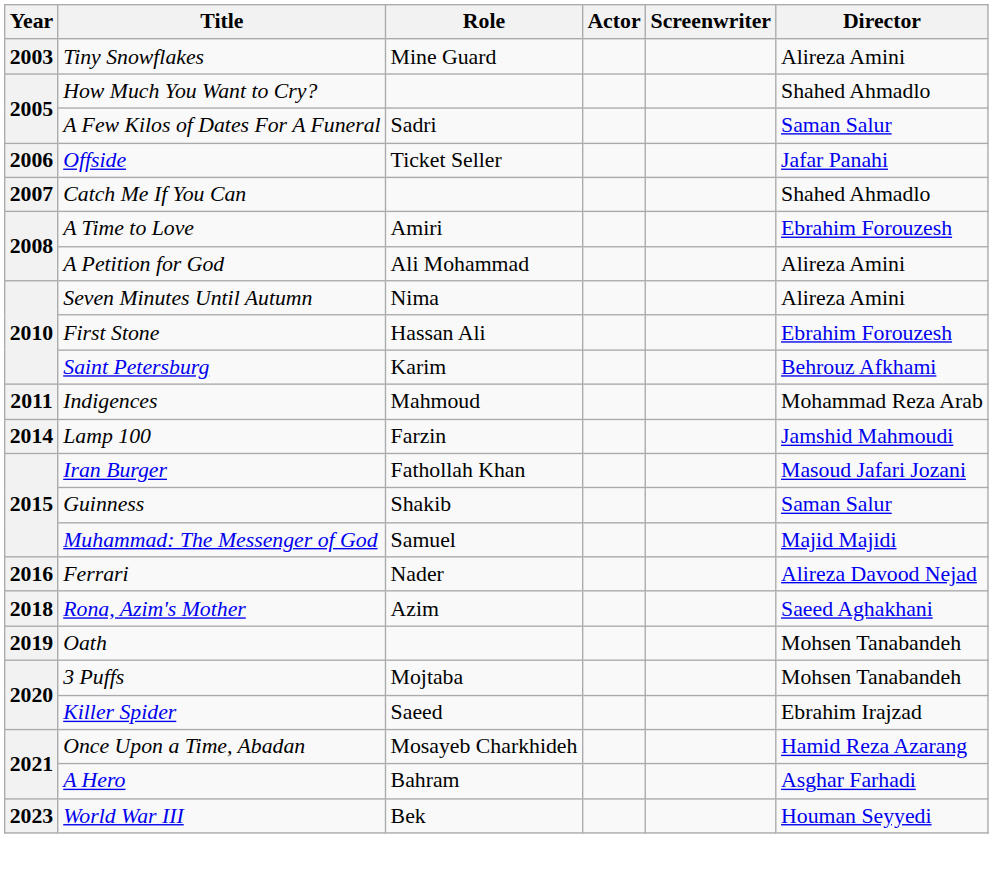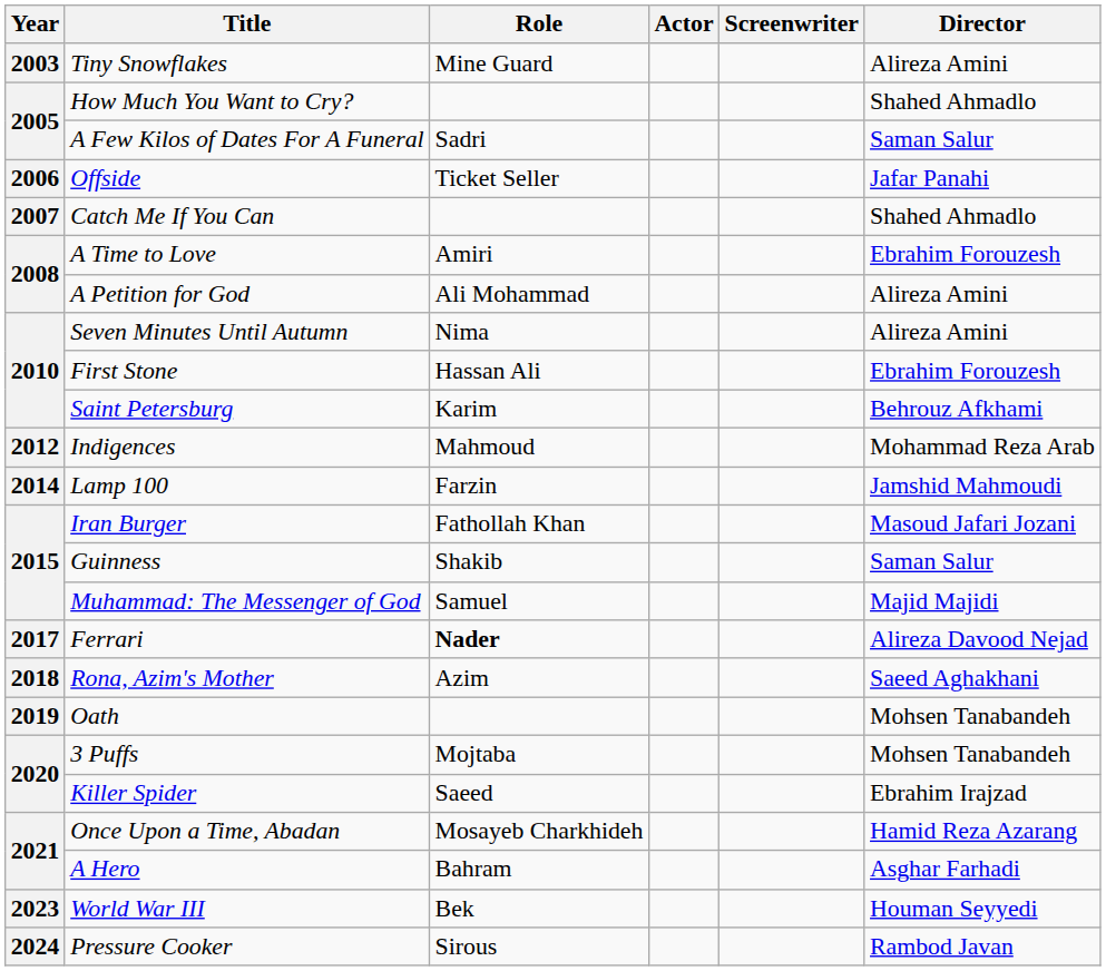Indigences | Year: 2011 -> 2012
Ferrari | Year: 2016 -> 2017
Ferrari | Role: normal -> bold
+ row: 2024 | Pressure Cooker | Sirous | Rambod Javan
